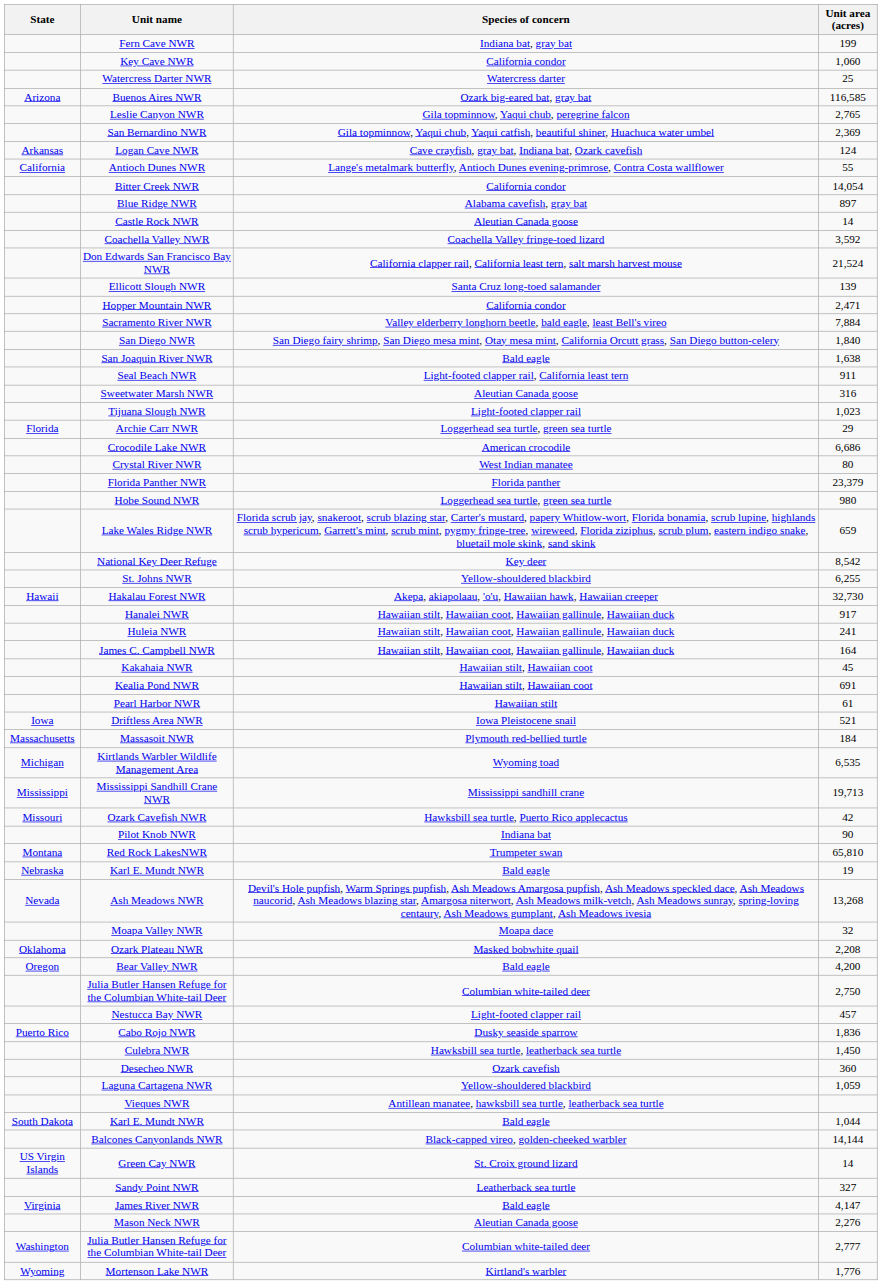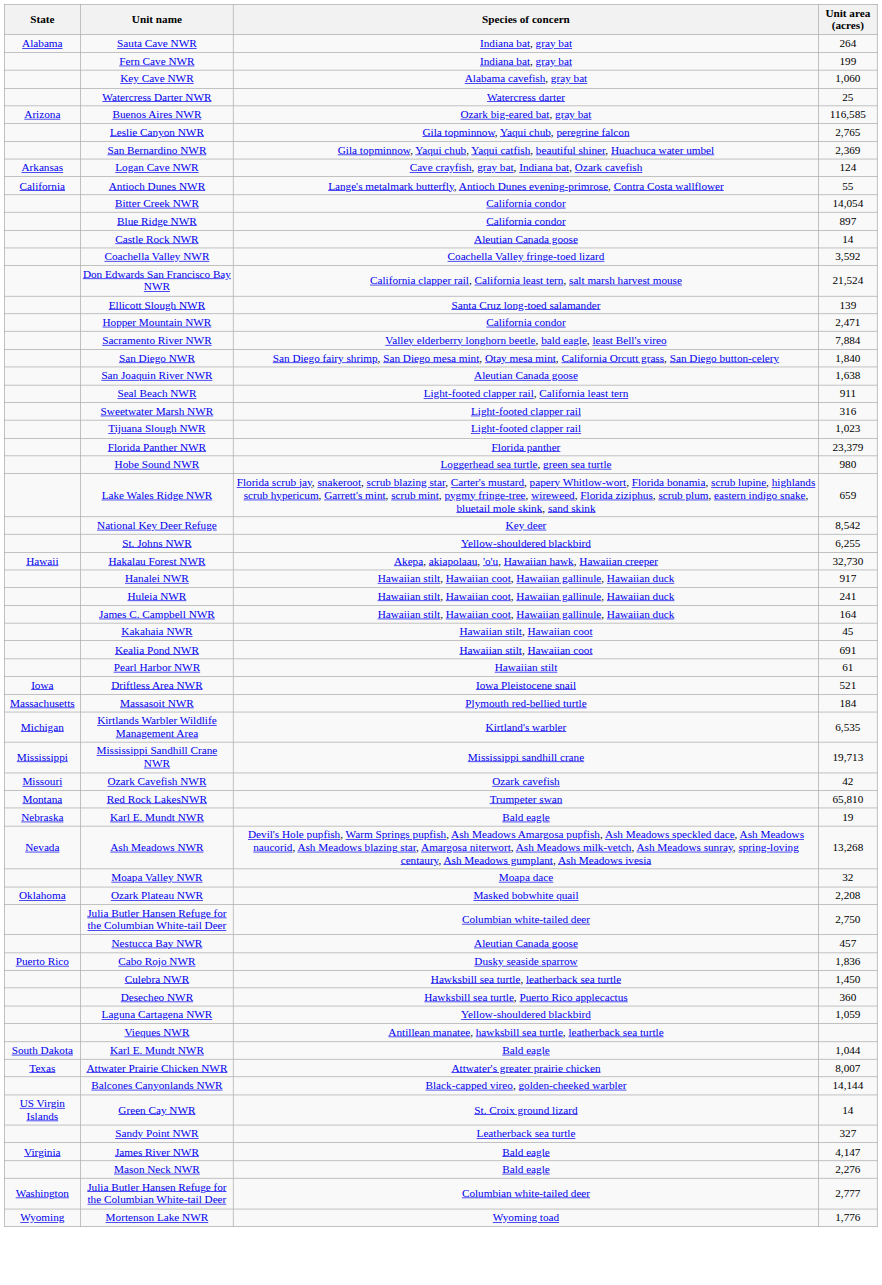+ row: Alabama | Sauta Cave NWR | Indiana bat, gray bat | 264
Key Cave NWR | Species of concern: California condor -> Alabama cavefish, gray bat
Blue Ridge NWR | Species of concern: Alabama cavefish, gray bat -> California condor
San Joaquin River NWR | Species of concern: Bald eagle -> Aleutian Canada goose
Sweetwater Marsh NWR | Species of concern: Aleutian Canada goose -> Light-footed clapper rail
- row: Florida | Archie Carr NWR | Loggerhead sea turtle, green sea turtle | 29
- row: Crocodile Lake NWR | American crocodile | 6,686
- row: Crystal River NWR | West Indian manatee | 80
Kirtlands Warbler Wildlife Management Area | Species of concern: Wyoming toad -> Kirtland's warbler
Ozark Cavefish NWR | Species of concern: Hawksbill sea turtle, Puerto Rico applecactus -> Ozark cavefish
- row: Pilot Knob NWR | Indiana bat | 90
- row: Oregon | Bear Valley NWR | Bald eagle | 4,200
Nestucca Bay NWR | Species of concern: Light-footed clapper rail -> Aleutian Canada goose
Desecheo NWR | Species of concern: Ozark cavefish -> Hawksbill sea turtle, Puerto Rico applecactus
+ row: Texas | Attwater Prairie Chicken NWR | Attwater's greater prairie chicken | 8,007
Mason Neck NWR | Species of concern: Aleutian Canada goose -> Bald eagle
Mortenson Lake NWR | Species of concern: Kirtland's warbler -> Wyoming toad
